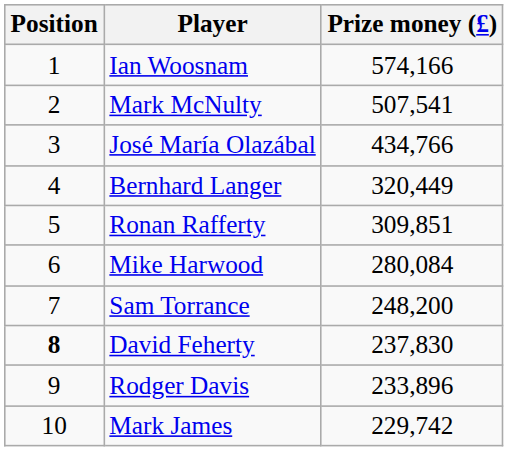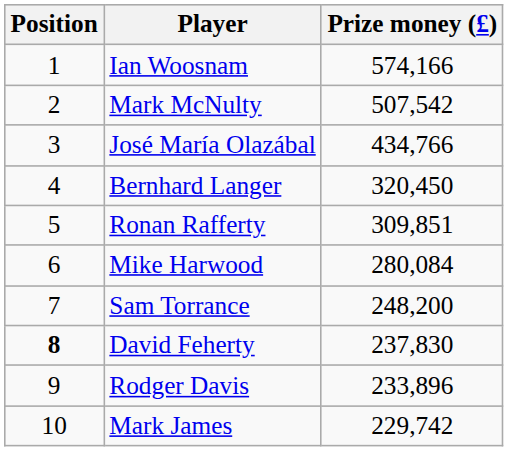Mark McNulty | Prize money (£): 507,541 -> 507,542
Bernhard Langer | Prize money (£): 320,449 -> 320,450
